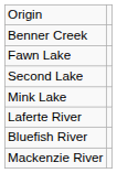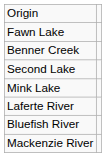rows swapped: Benner Creek <-> Fawn Lake
